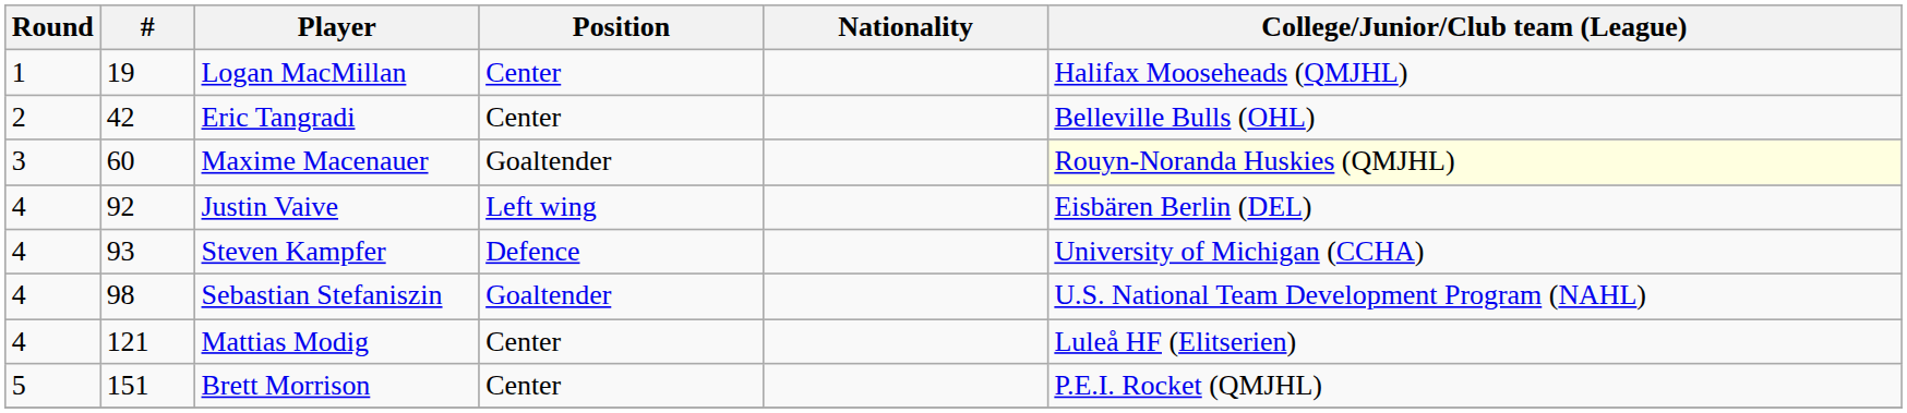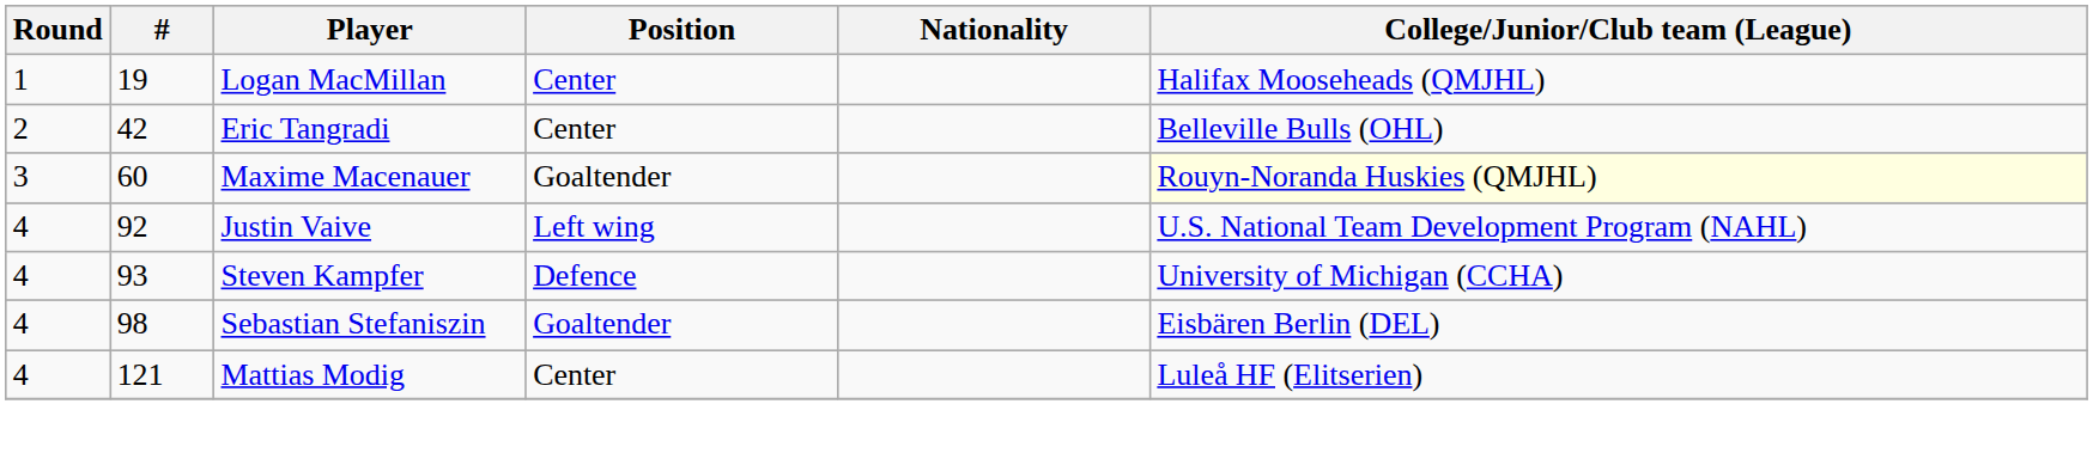Justin Vaive | College/Junior/Club team (League): Eisbären Berlin (DEL) -> U.S. National Team Development Program (NAHL)
Sebastian Stefaniszin | College/Junior/Club team (League): U.S. National Team Development Program (NAHL) -> Eisbären Berlin (DEL)
- row: 5 | 151 | Brett Morrison | Center | P.E.I. Rocket (QMJHL)
